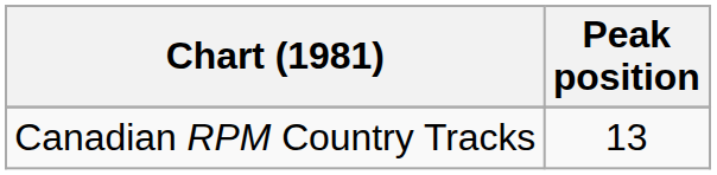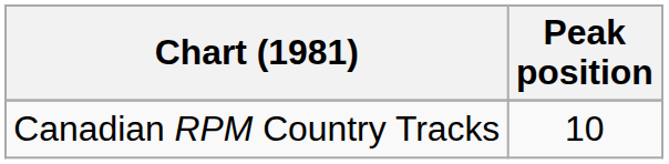Canadian RPM Country Tracks | Peak position: 13 -> 10
